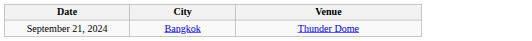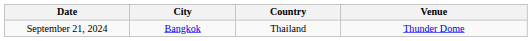+ column: Country | Thailand
